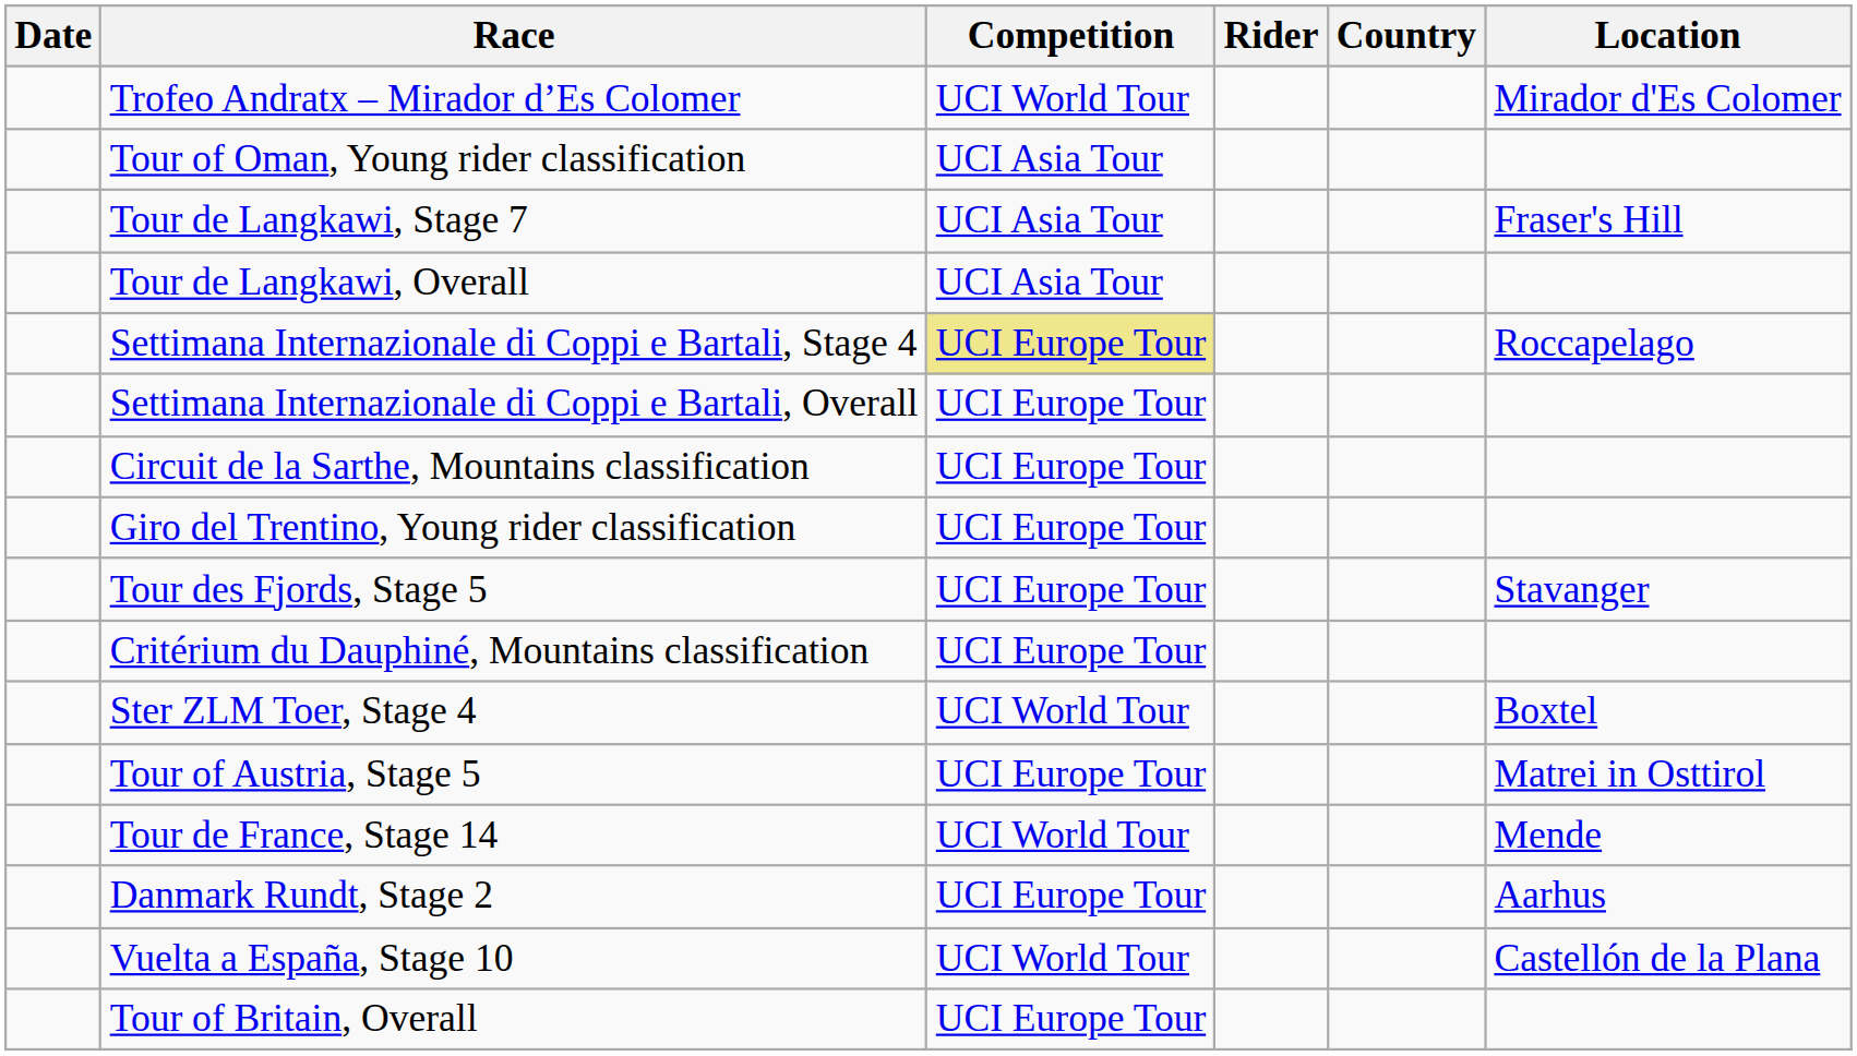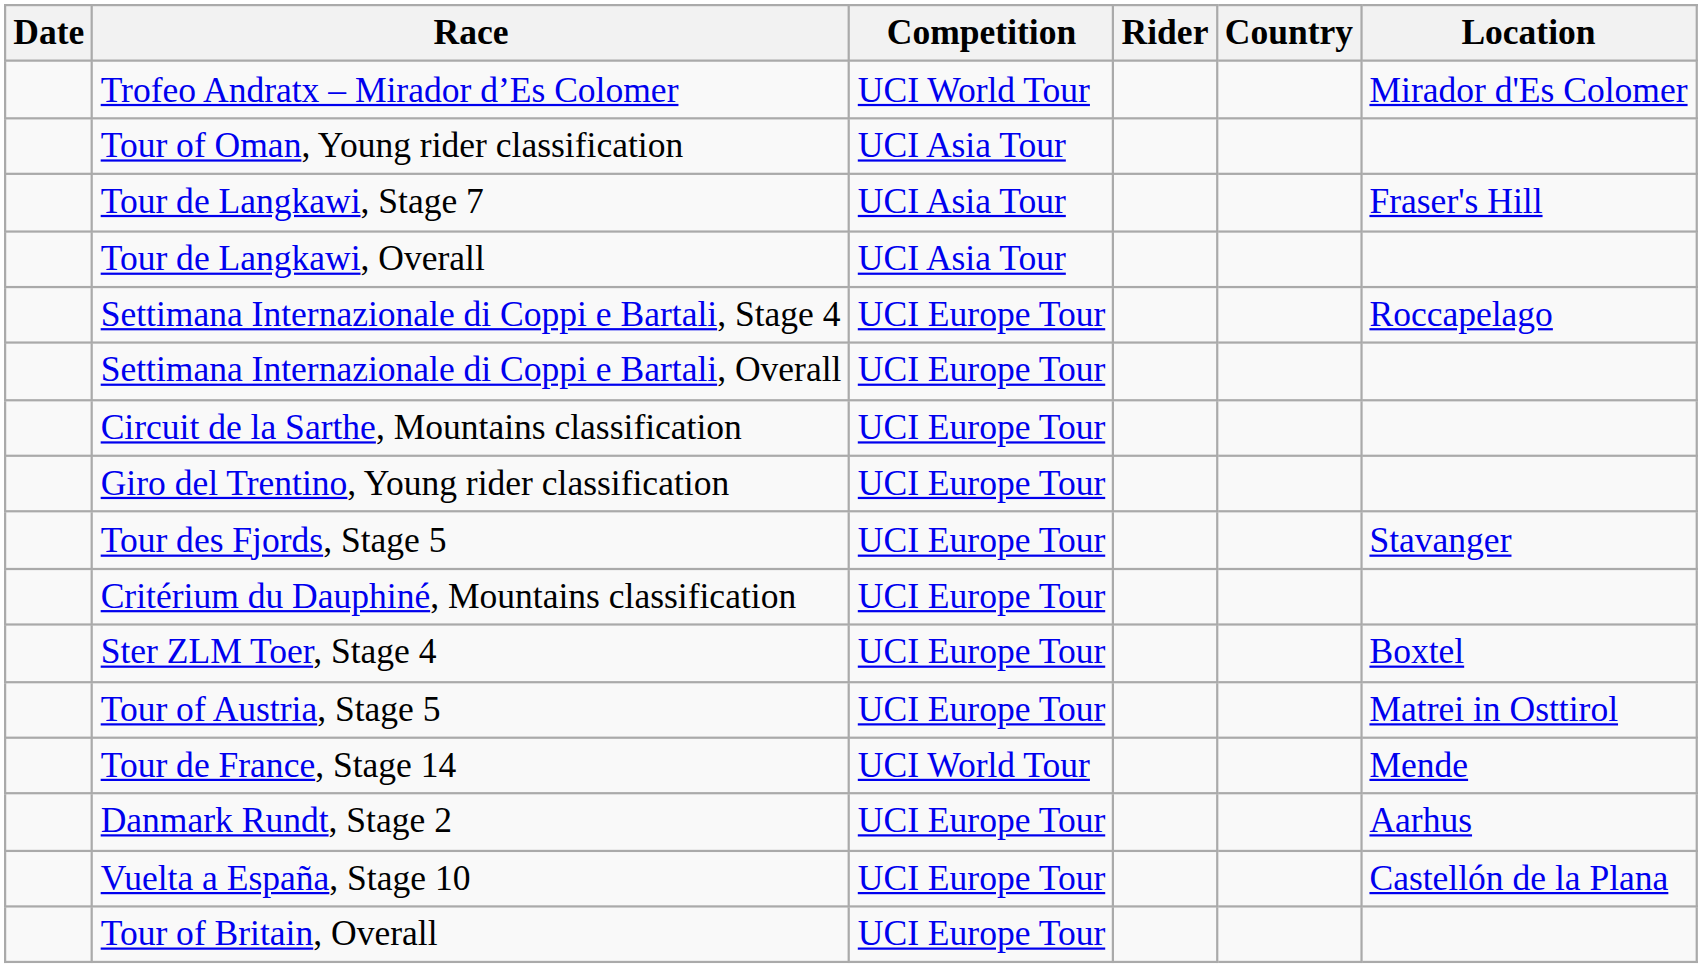Settimana Internazionale di Coppi e Bartali, Stage 4 | Competition: khaki background -> no background
Ster ZLM Toer, Stage 4 | Competition: UCI World Tour -> UCI Europe Tour
Vuelta a España, Stage 10 | Competition: UCI World Tour -> UCI Europe Tour
